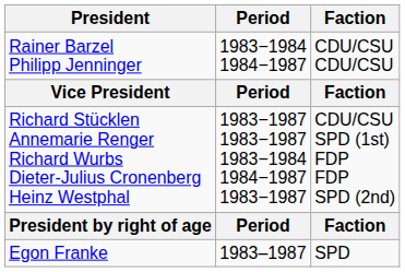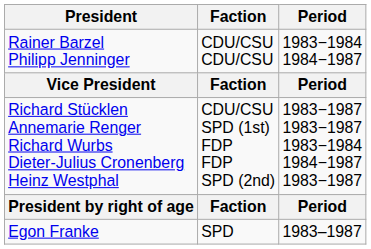columns swapped: Period <-> Faction
